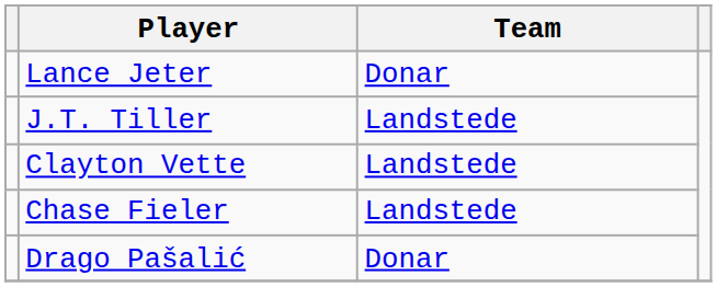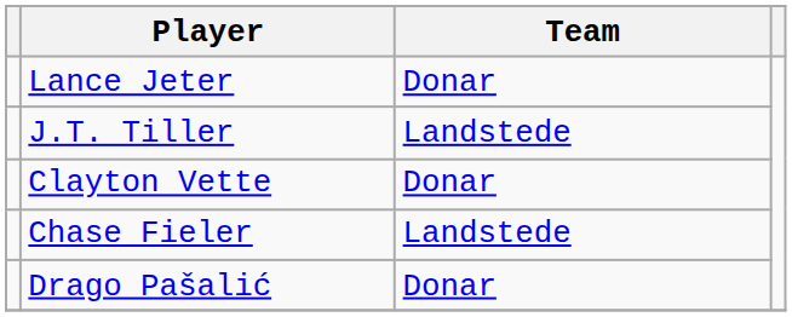Clayton Vette | Team: Landstede -> Donar
